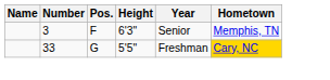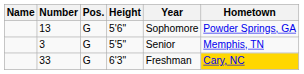+ row: 13 | G | 5'6" | Sophomore | Powder Springs, GA
3 | Pos.: F -> G
3 | Height: 6'3" -> 5'5"
33 | Height: 5'5" -> 6'3"
